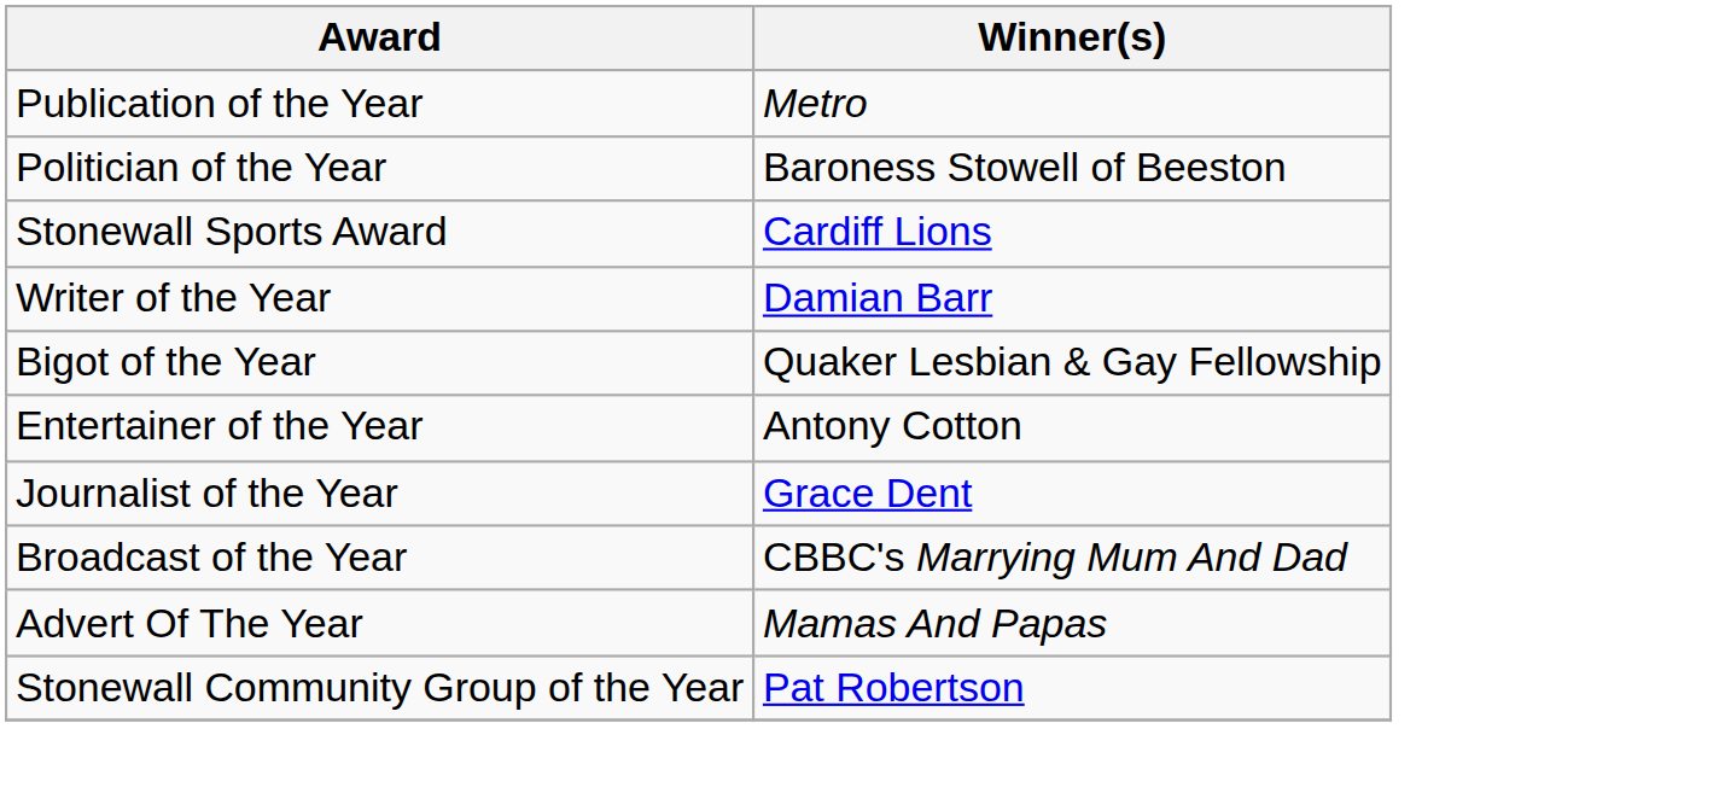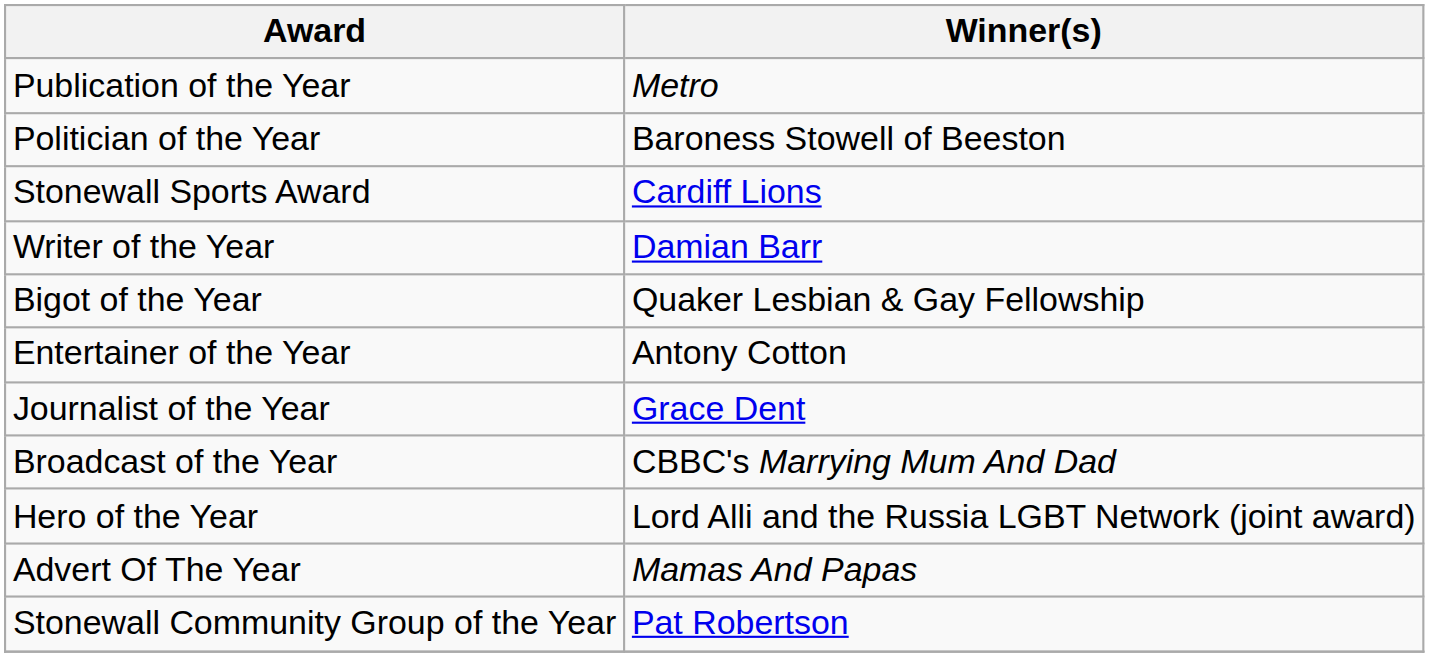+ row: Hero of the Year | Lord Alli and the Russia LGBT Network (joint award)
